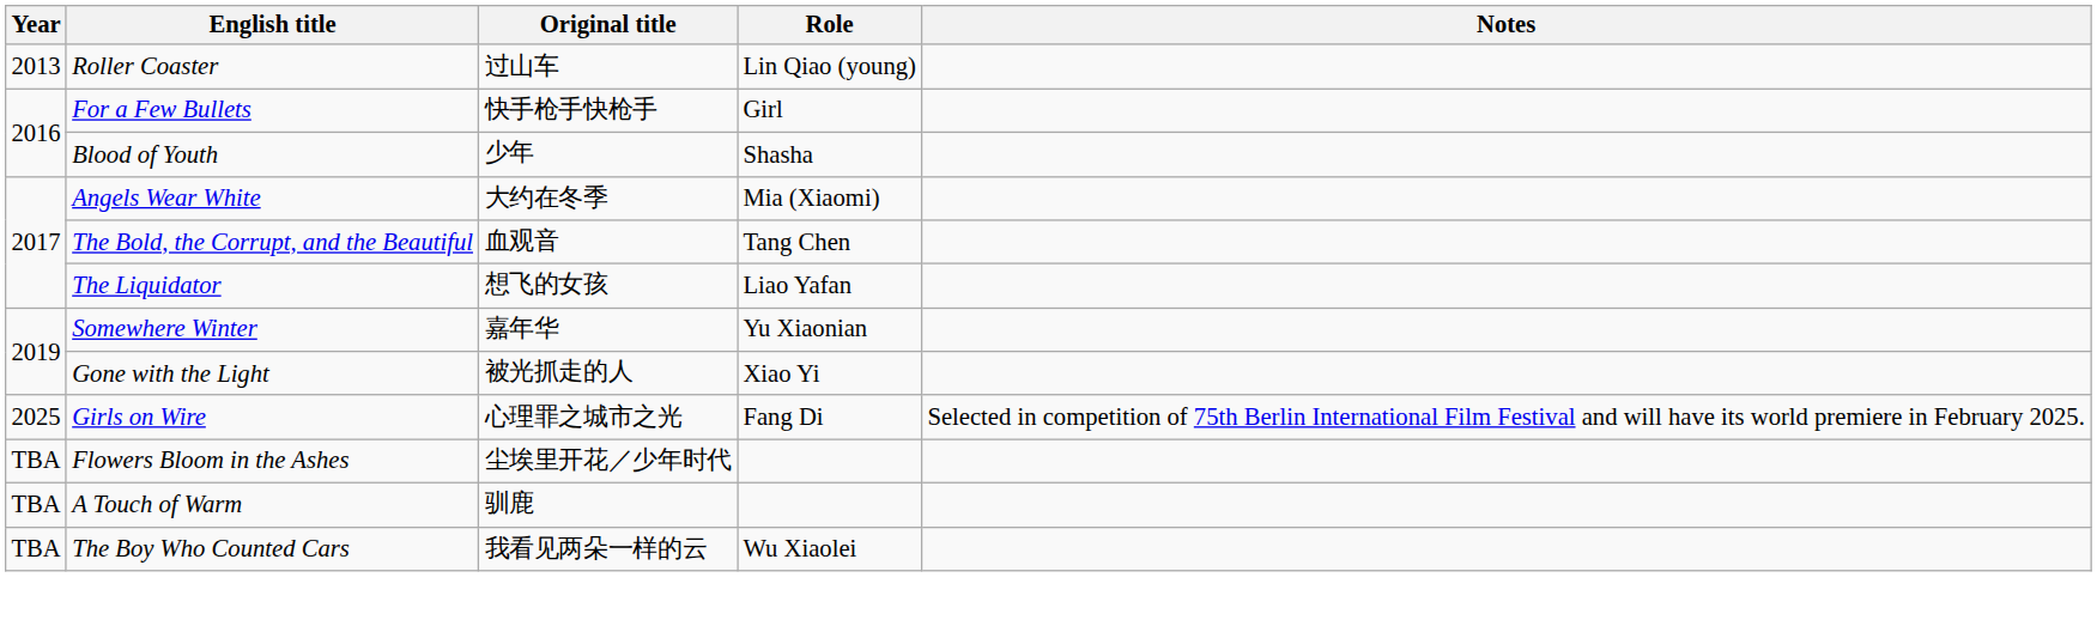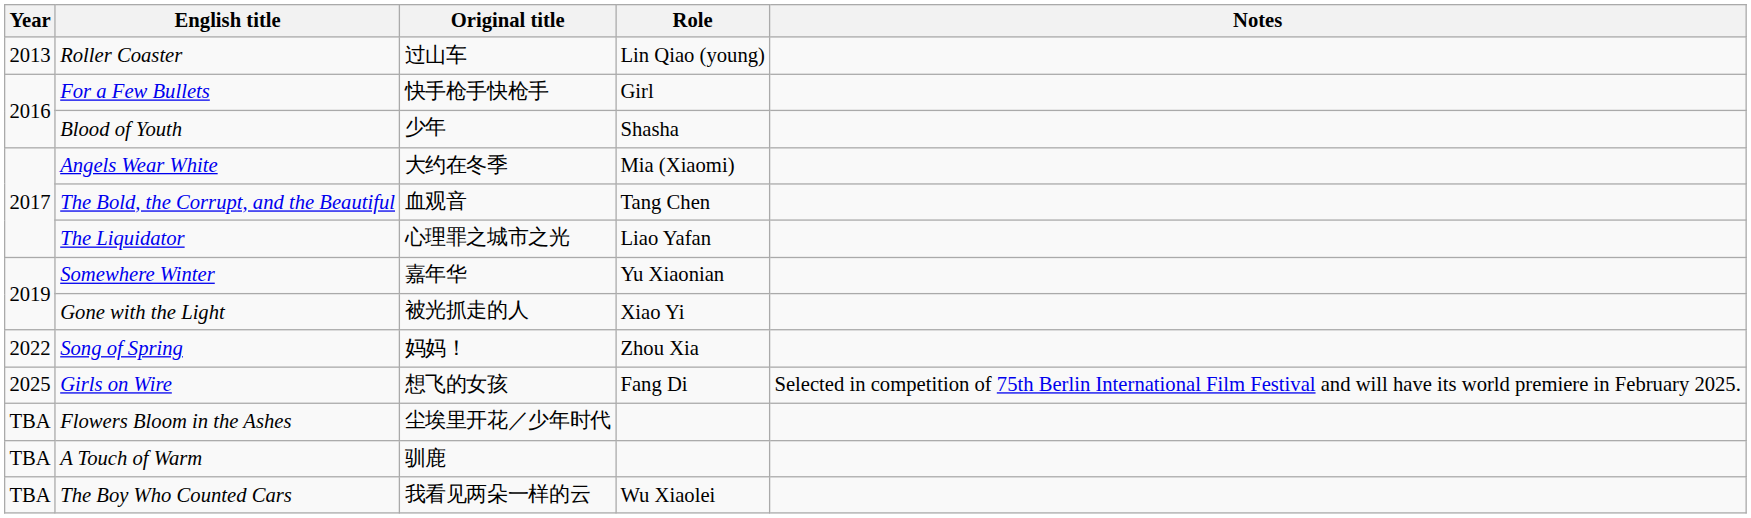The Liquidator | Original title: 想飞的女孩 -> 心理罪之城市之光
+ row: 2022 | Song of Spring | 妈妈！ | Zhou Xia
Girls on Wire | Original title: 心理罪之城市之光 -> 想飞的女孩
